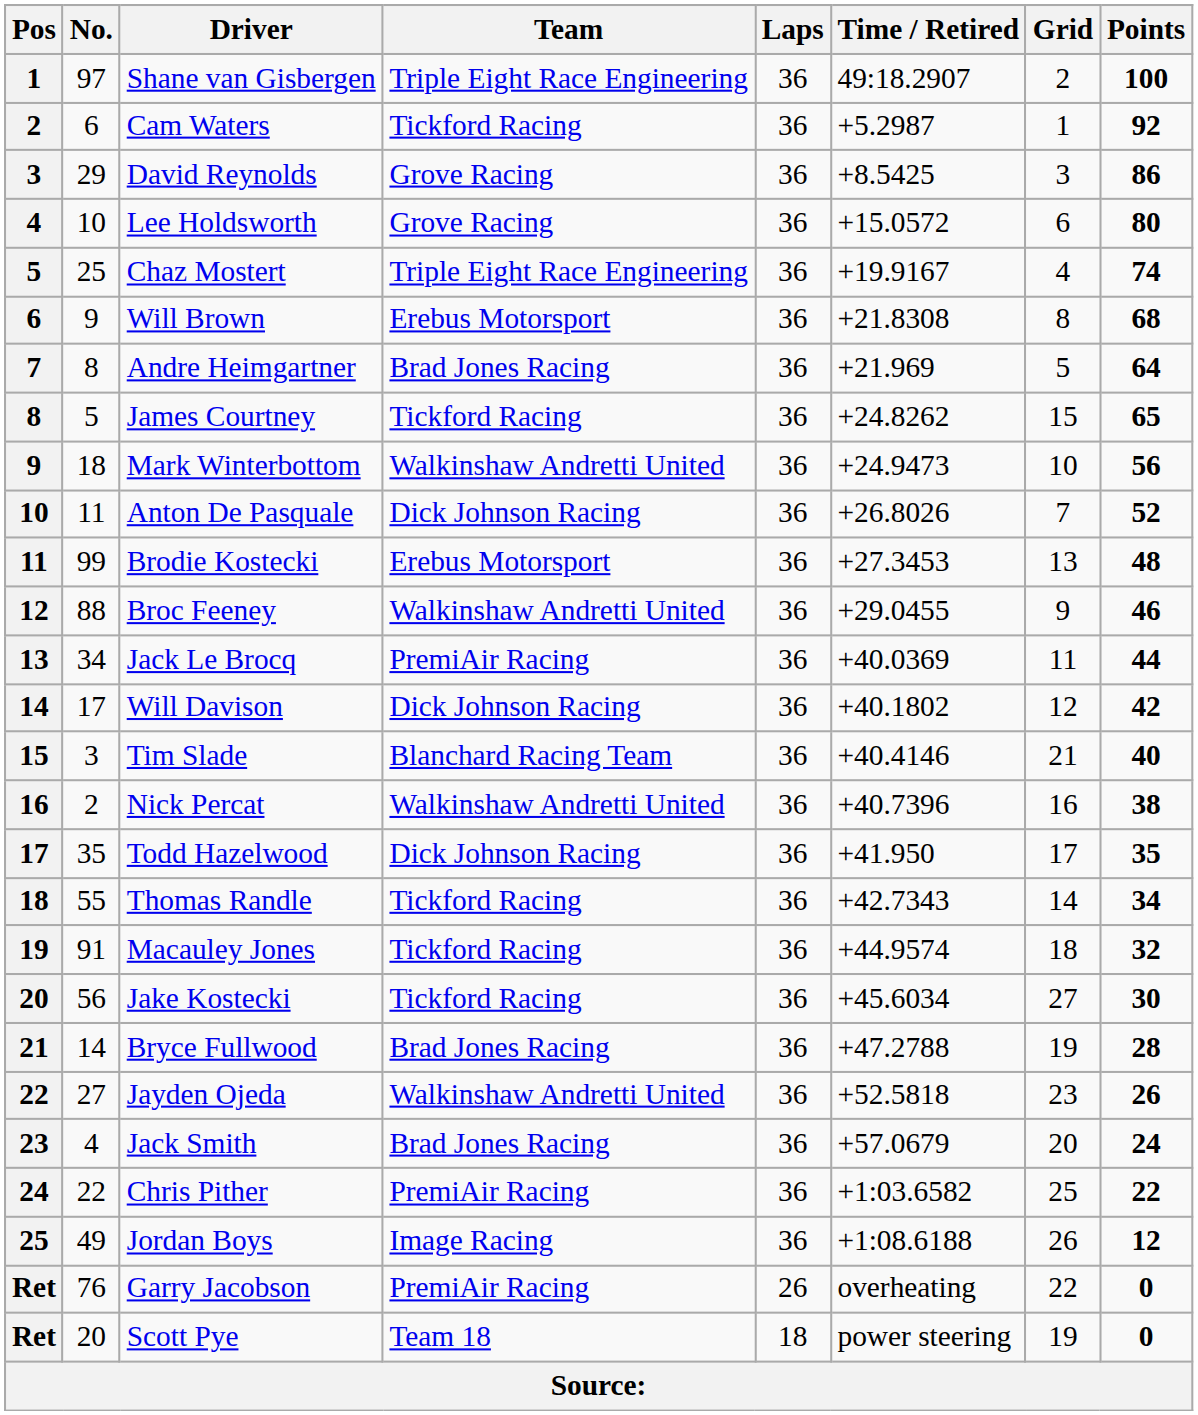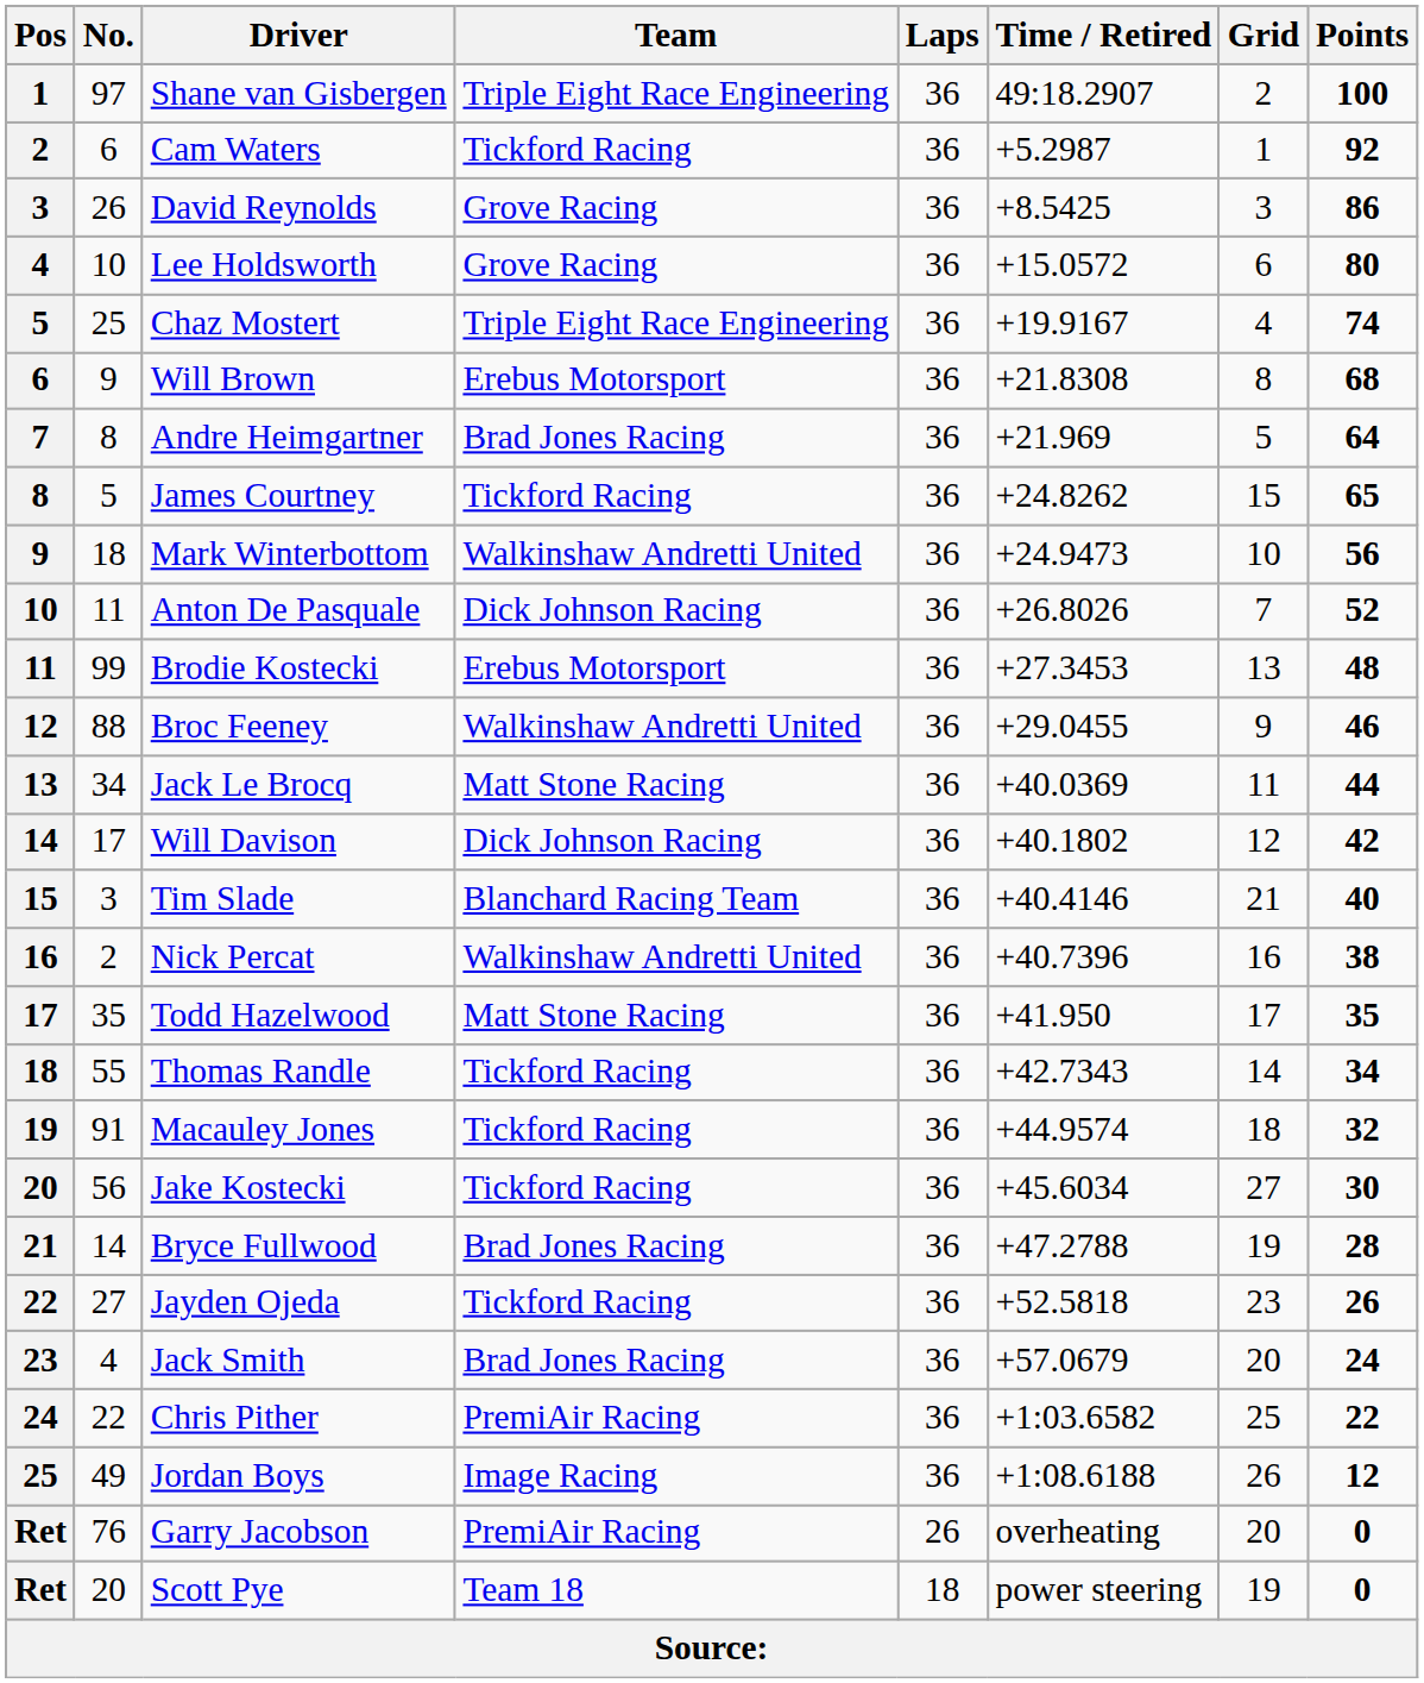David Reynolds | No.: 29 -> 26
Jack Le Brocq | Team: PremiAir Racing -> Matt Stone Racing
Todd Hazelwood | Team: Dick Johnson Racing -> Matt Stone Racing
Jayden Ojeda | Team: Walkinshaw Andretti United -> Tickford Racing
Garry Jacobson | Grid: 22 -> 20
